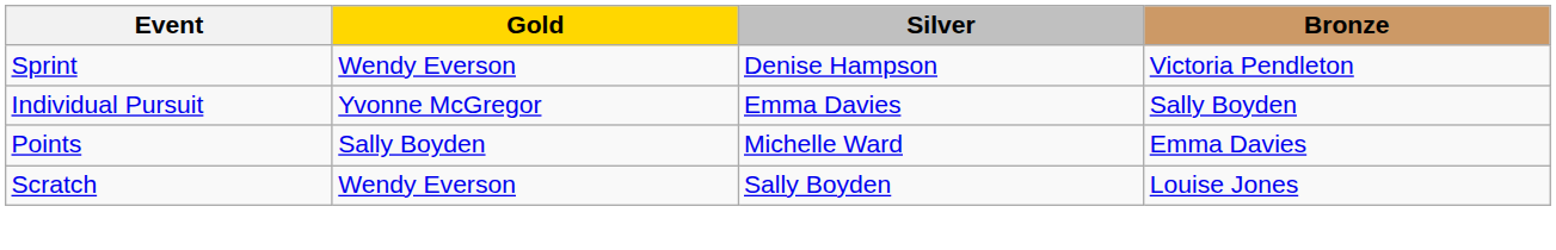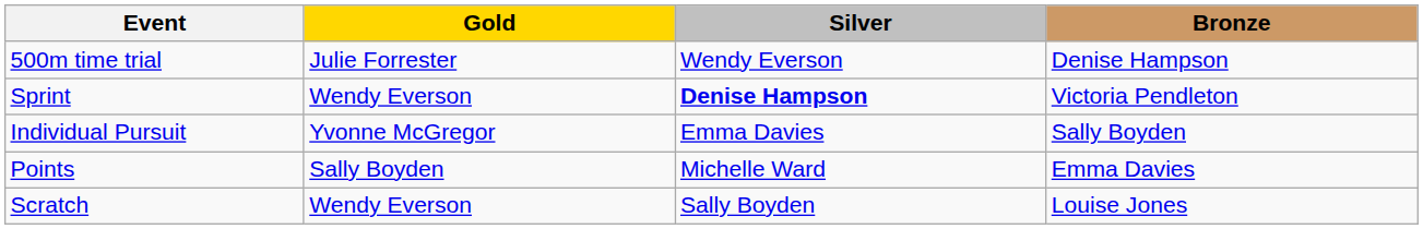+ row: 500m time trial | Julie Forrester | Wendy Everson | Denise Hampson
Sprint | Silver: normal -> bold
